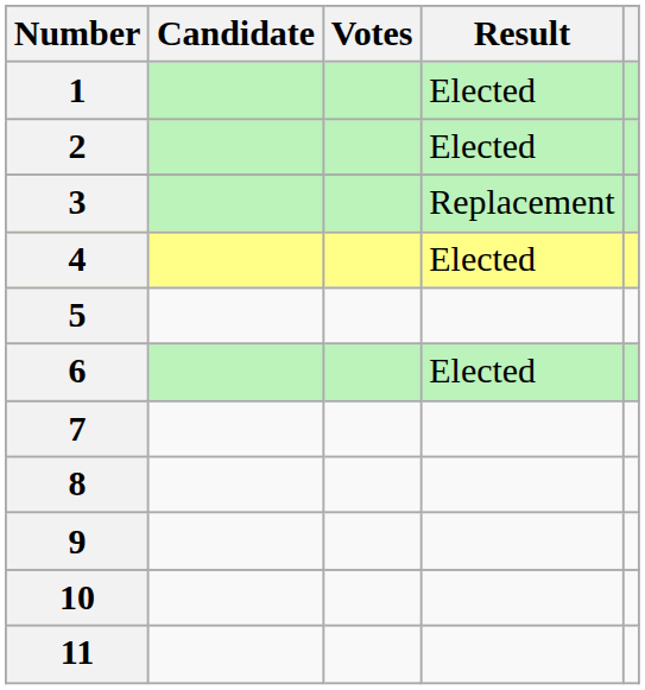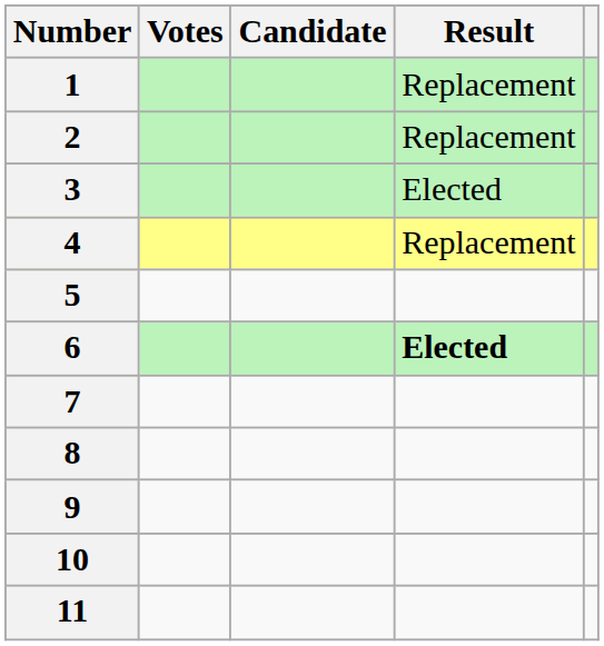columns swapped: Candidate <-> Votes
1 | Result: Elected -> Replacement
2 | Result: Elected -> Replacement
3 | Result: Replacement -> Elected
4 | Result: Elected -> Replacement
6 | Result: normal -> bold
